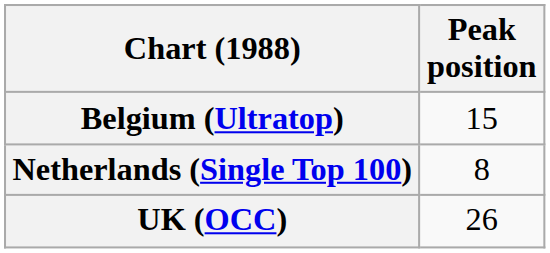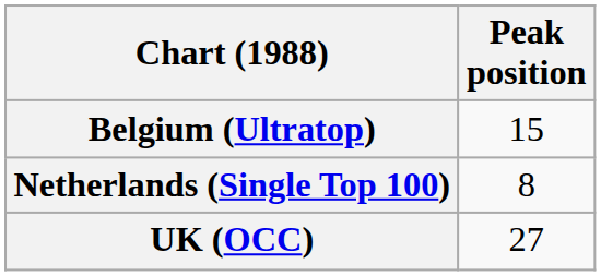UK (OCC) | Peak position: 26 -> 27
